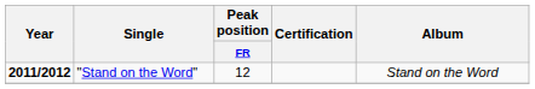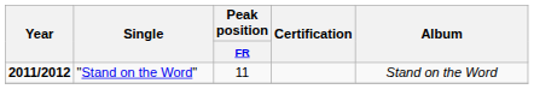"Stand on the Word" | Peak position / FR: 12 -> 11
